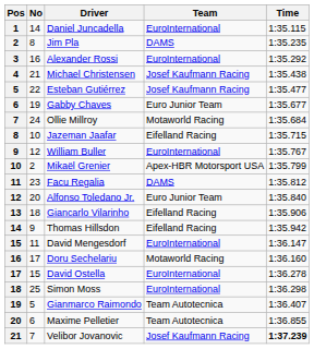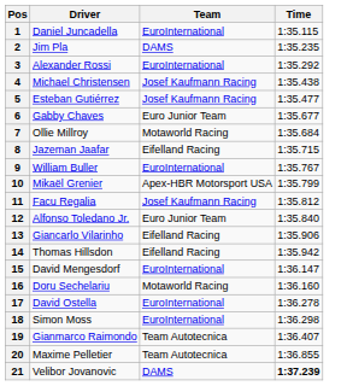- column: No | 14 | 8 | 16 | 21 | 22 | 19 | 24 | 10 | 12 | 2 | 23 | 20 | 18 | 9 | 11 | 17 | 15 | 25 | 5 | 6 | 7
Facu Regalia | Team: DAMS -> Josef Kaufmann Racing
Velibor Jovanovic | Team: Josef Kaufmann Racing -> DAMS
